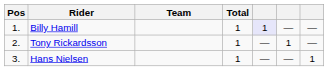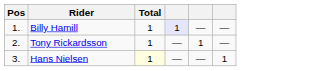- column: Team
Hans Nielsen | Total: no background -> lightyellow background
